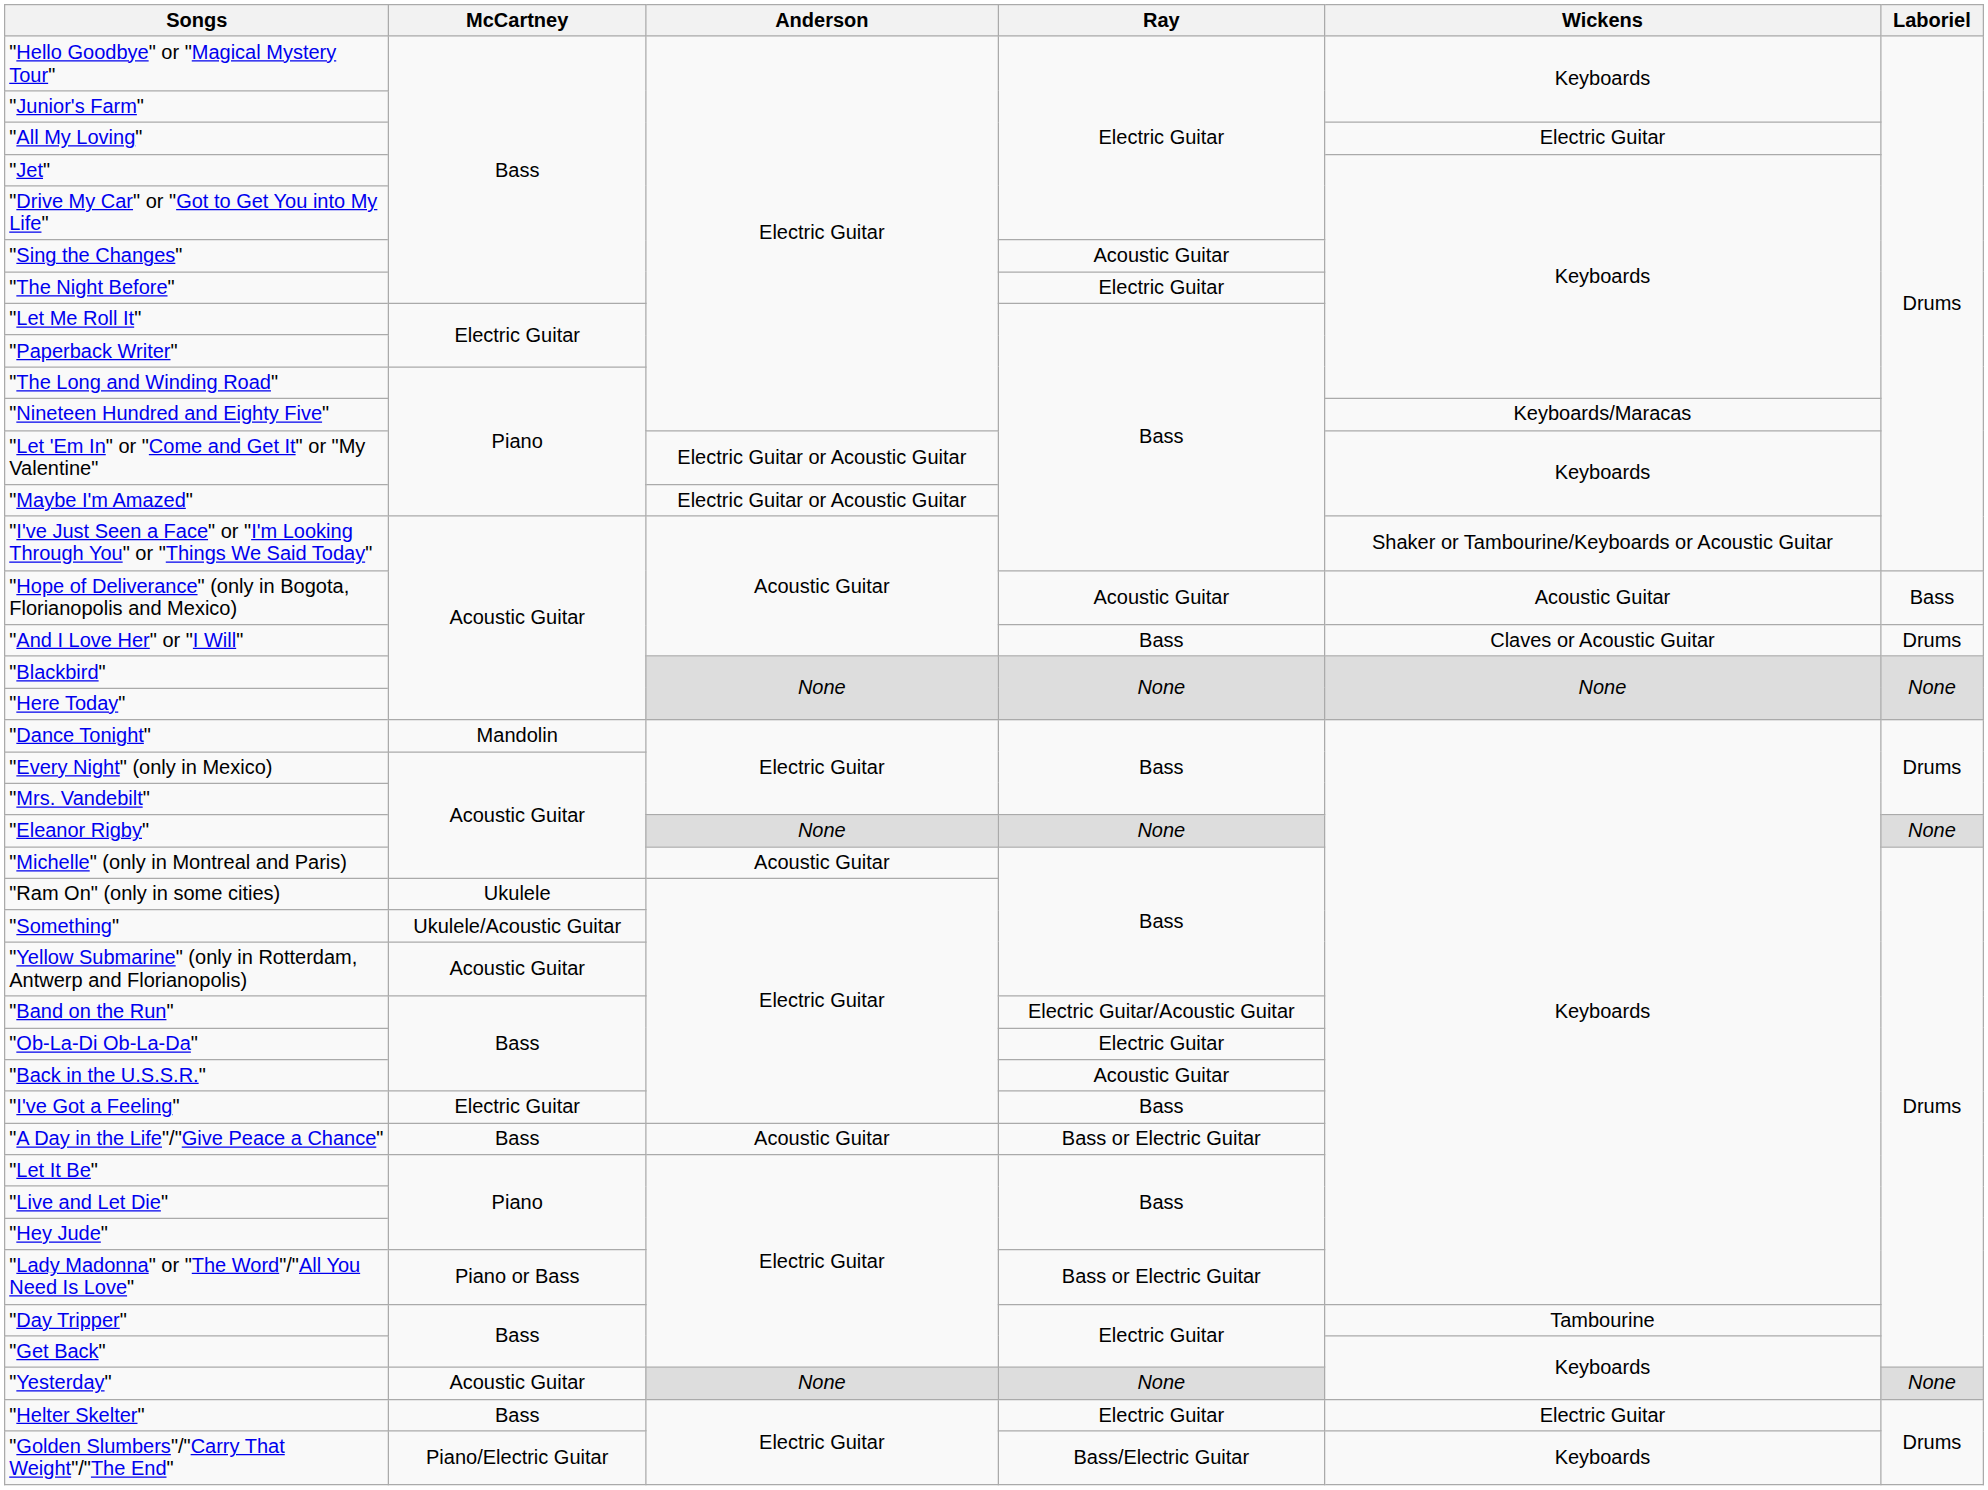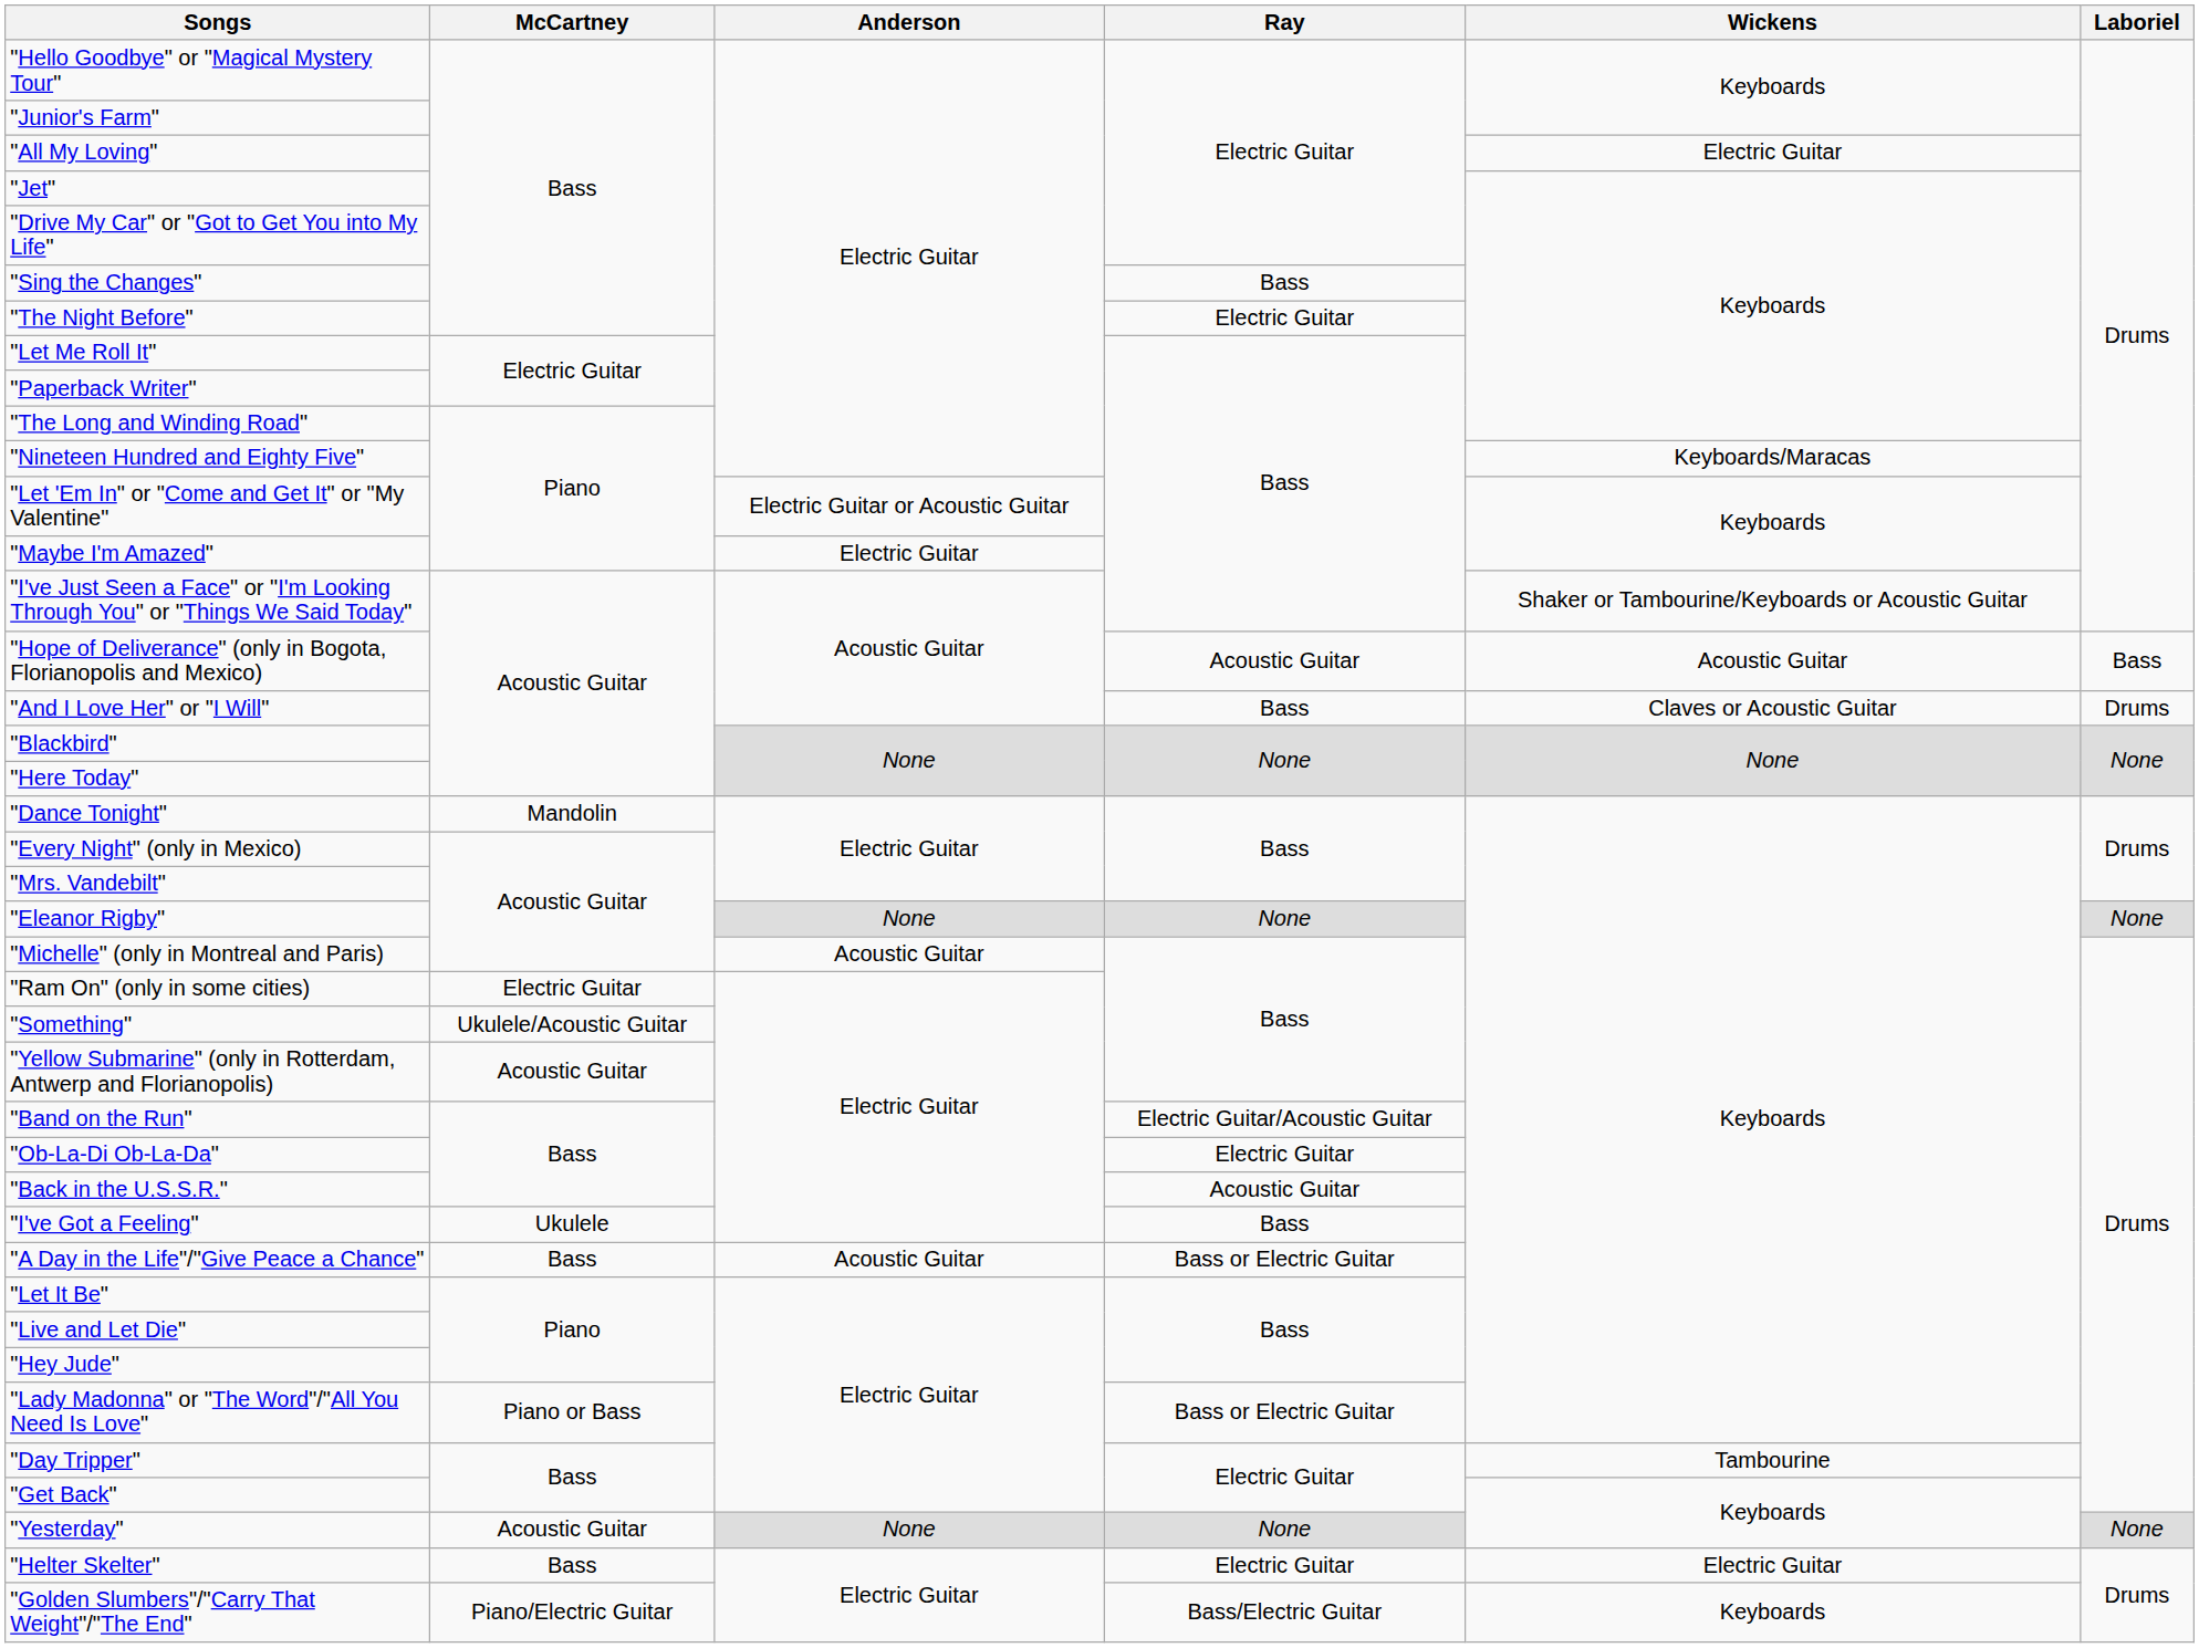"Sing the Changes" | Ray: Acoustic Guitar -> Bass
"Maybe I'm Amazed" | Anderson: Electric Guitar or Acoustic Guitar -> Electric Guitar
"Ram On" (only in some cities) | McCartney: Ukulele -> Electric Guitar
"I've Got a Feeling" | McCartney: Electric Guitar -> Ukulele
